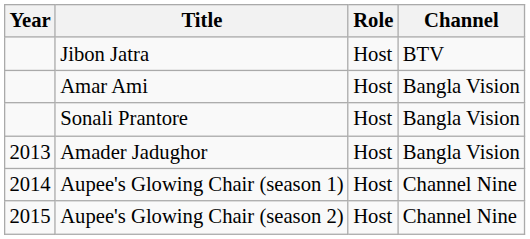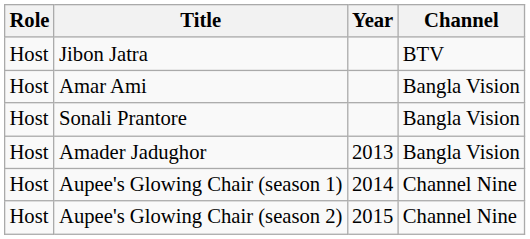columns swapped: Year <-> Role
